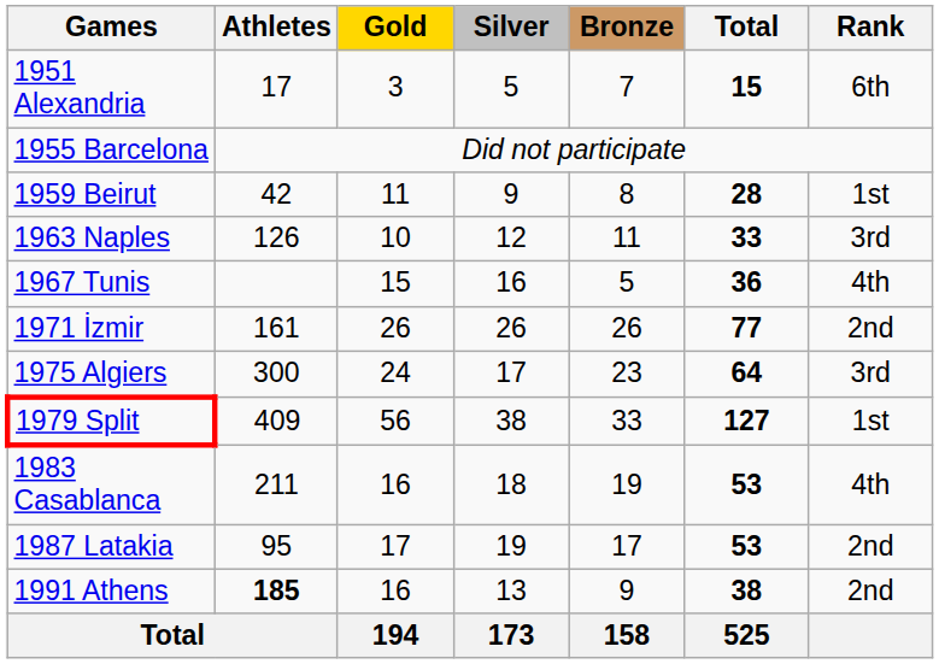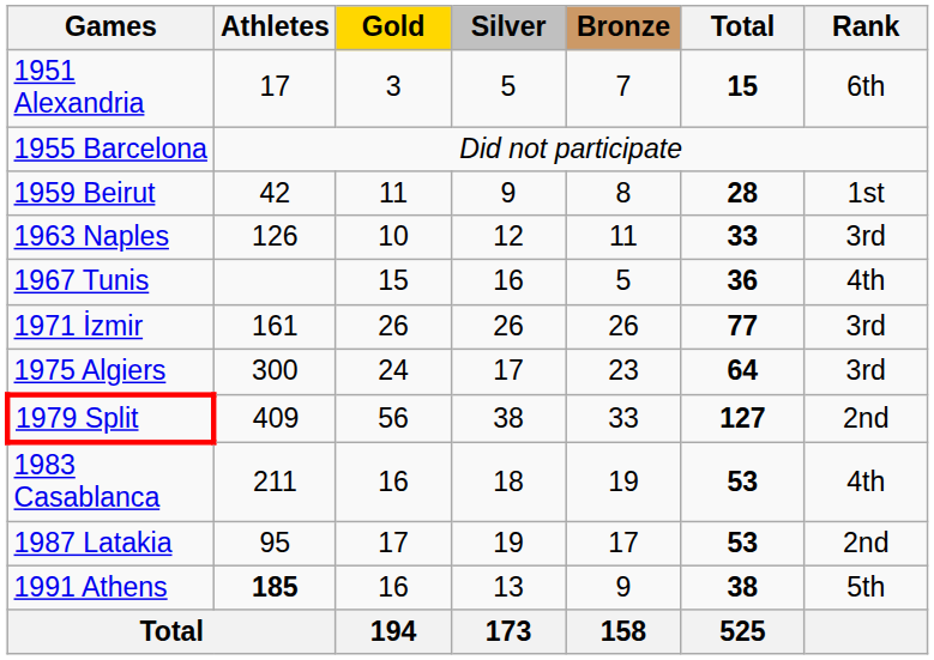1971 İzmir | Rank: 2nd -> 3rd
1979 Split | Rank: 1st -> 2nd
1991 Athens | Rank: 2nd -> 5th
